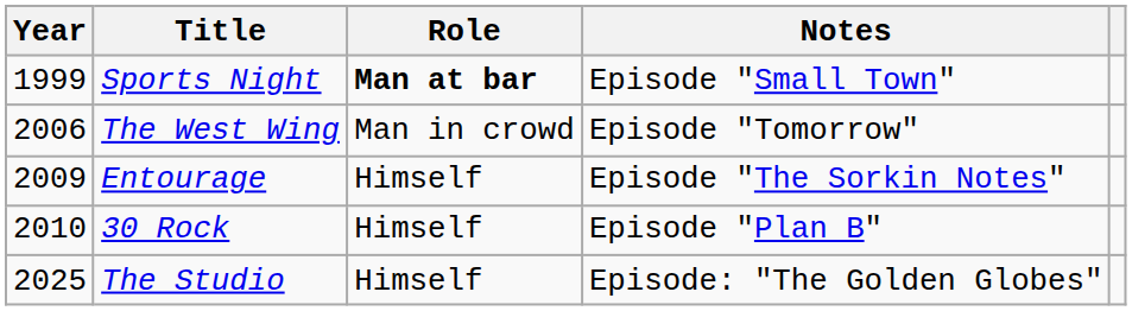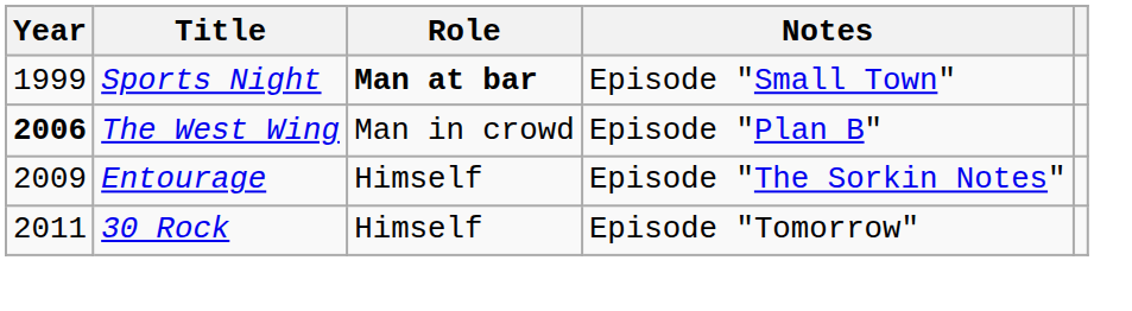The West Wing | Year: normal -> bold
The West Wing | Notes: Episode "Tomorrow" -> Episode "Plan B"
30 Rock | Year: 2010 -> 2011
30 Rock | Notes: Episode "Plan B" -> Episode "Tomorrow"
- row: 2025 | The Studio | Himself | Episode: "The Golden Globes"
